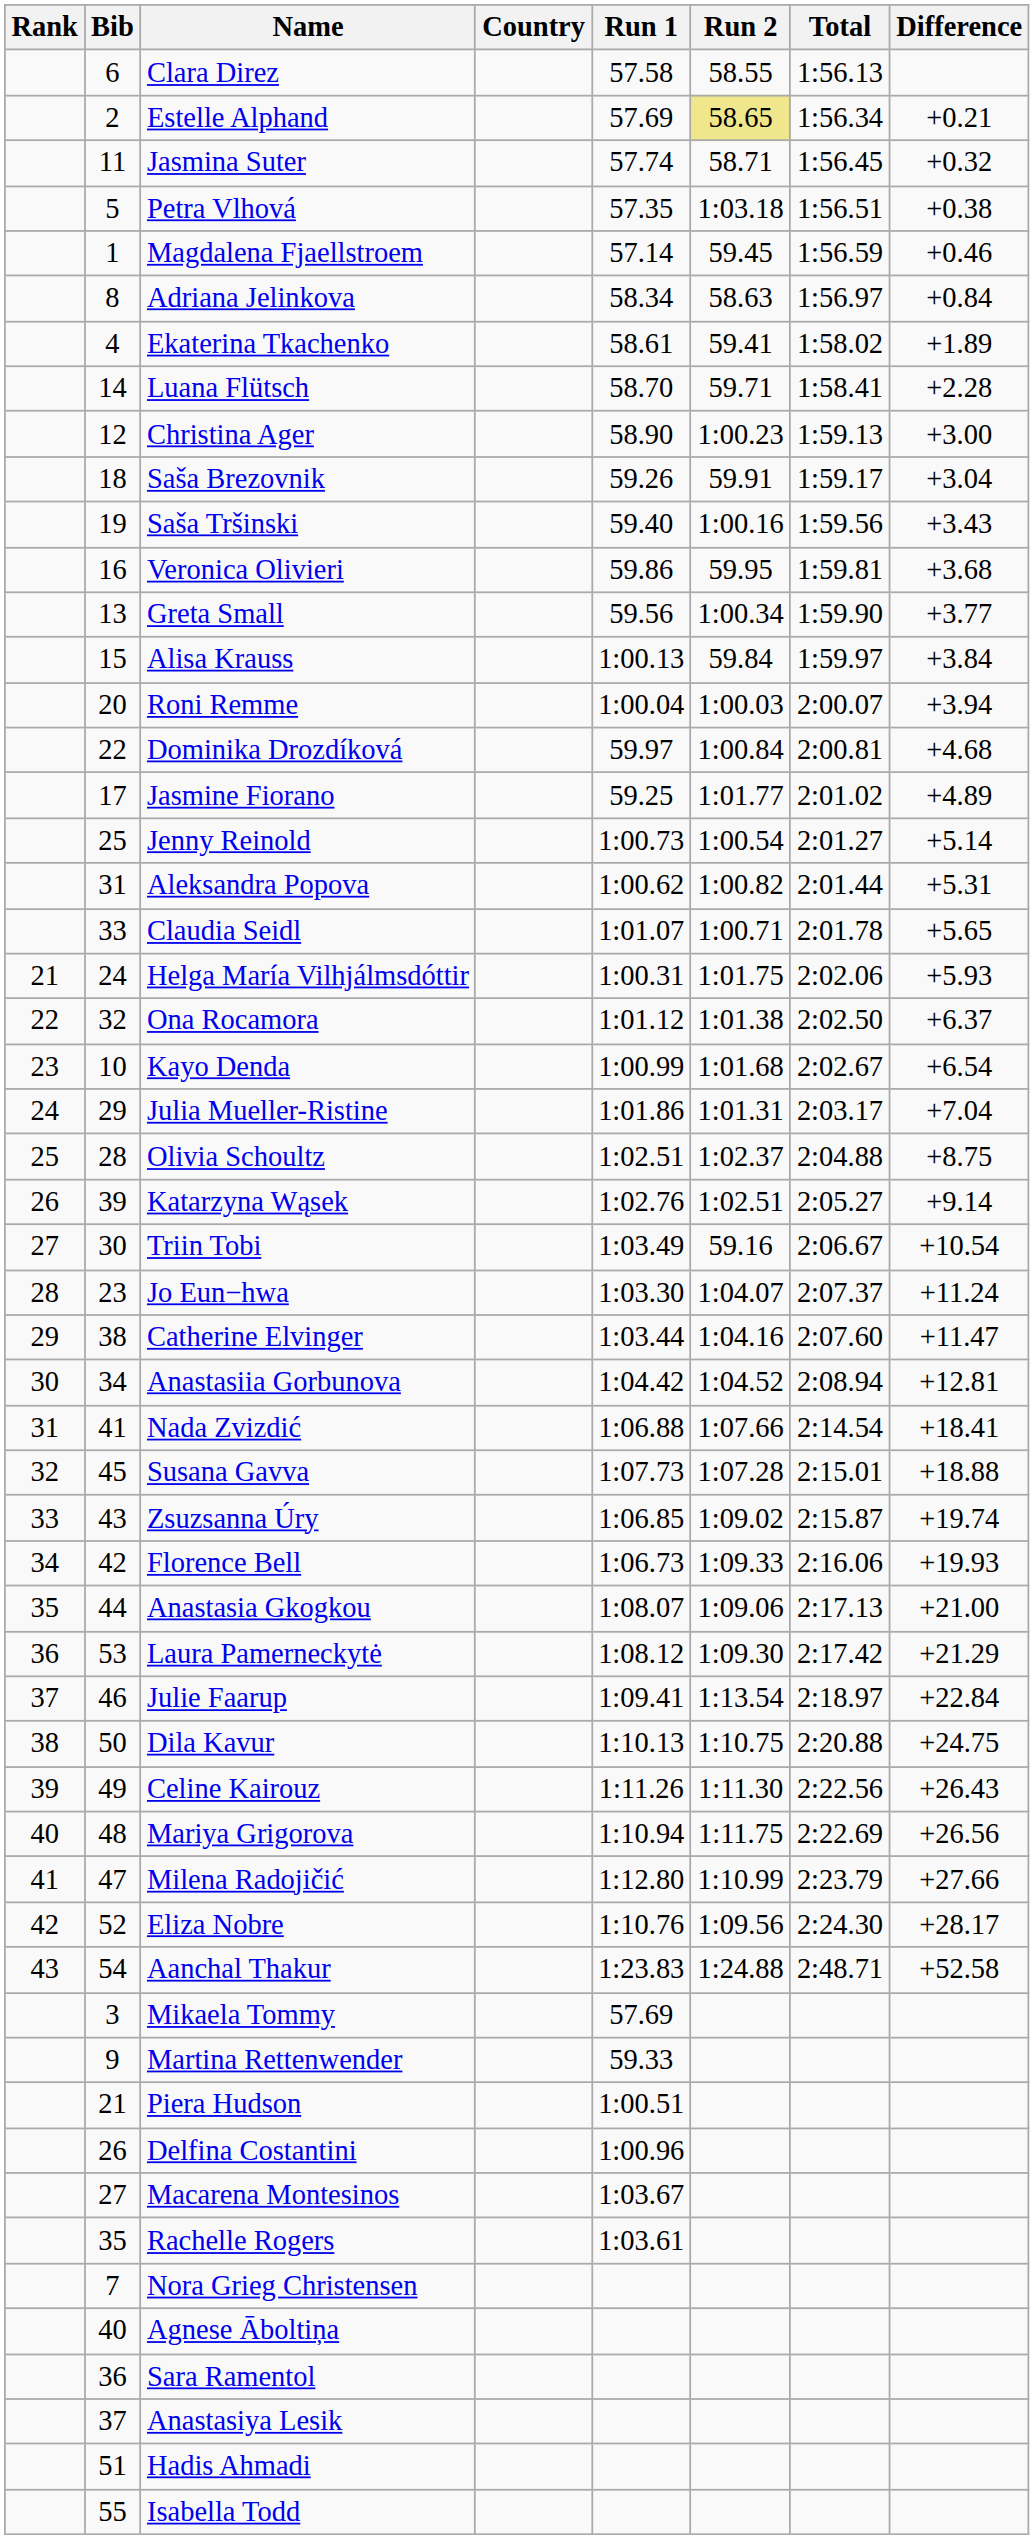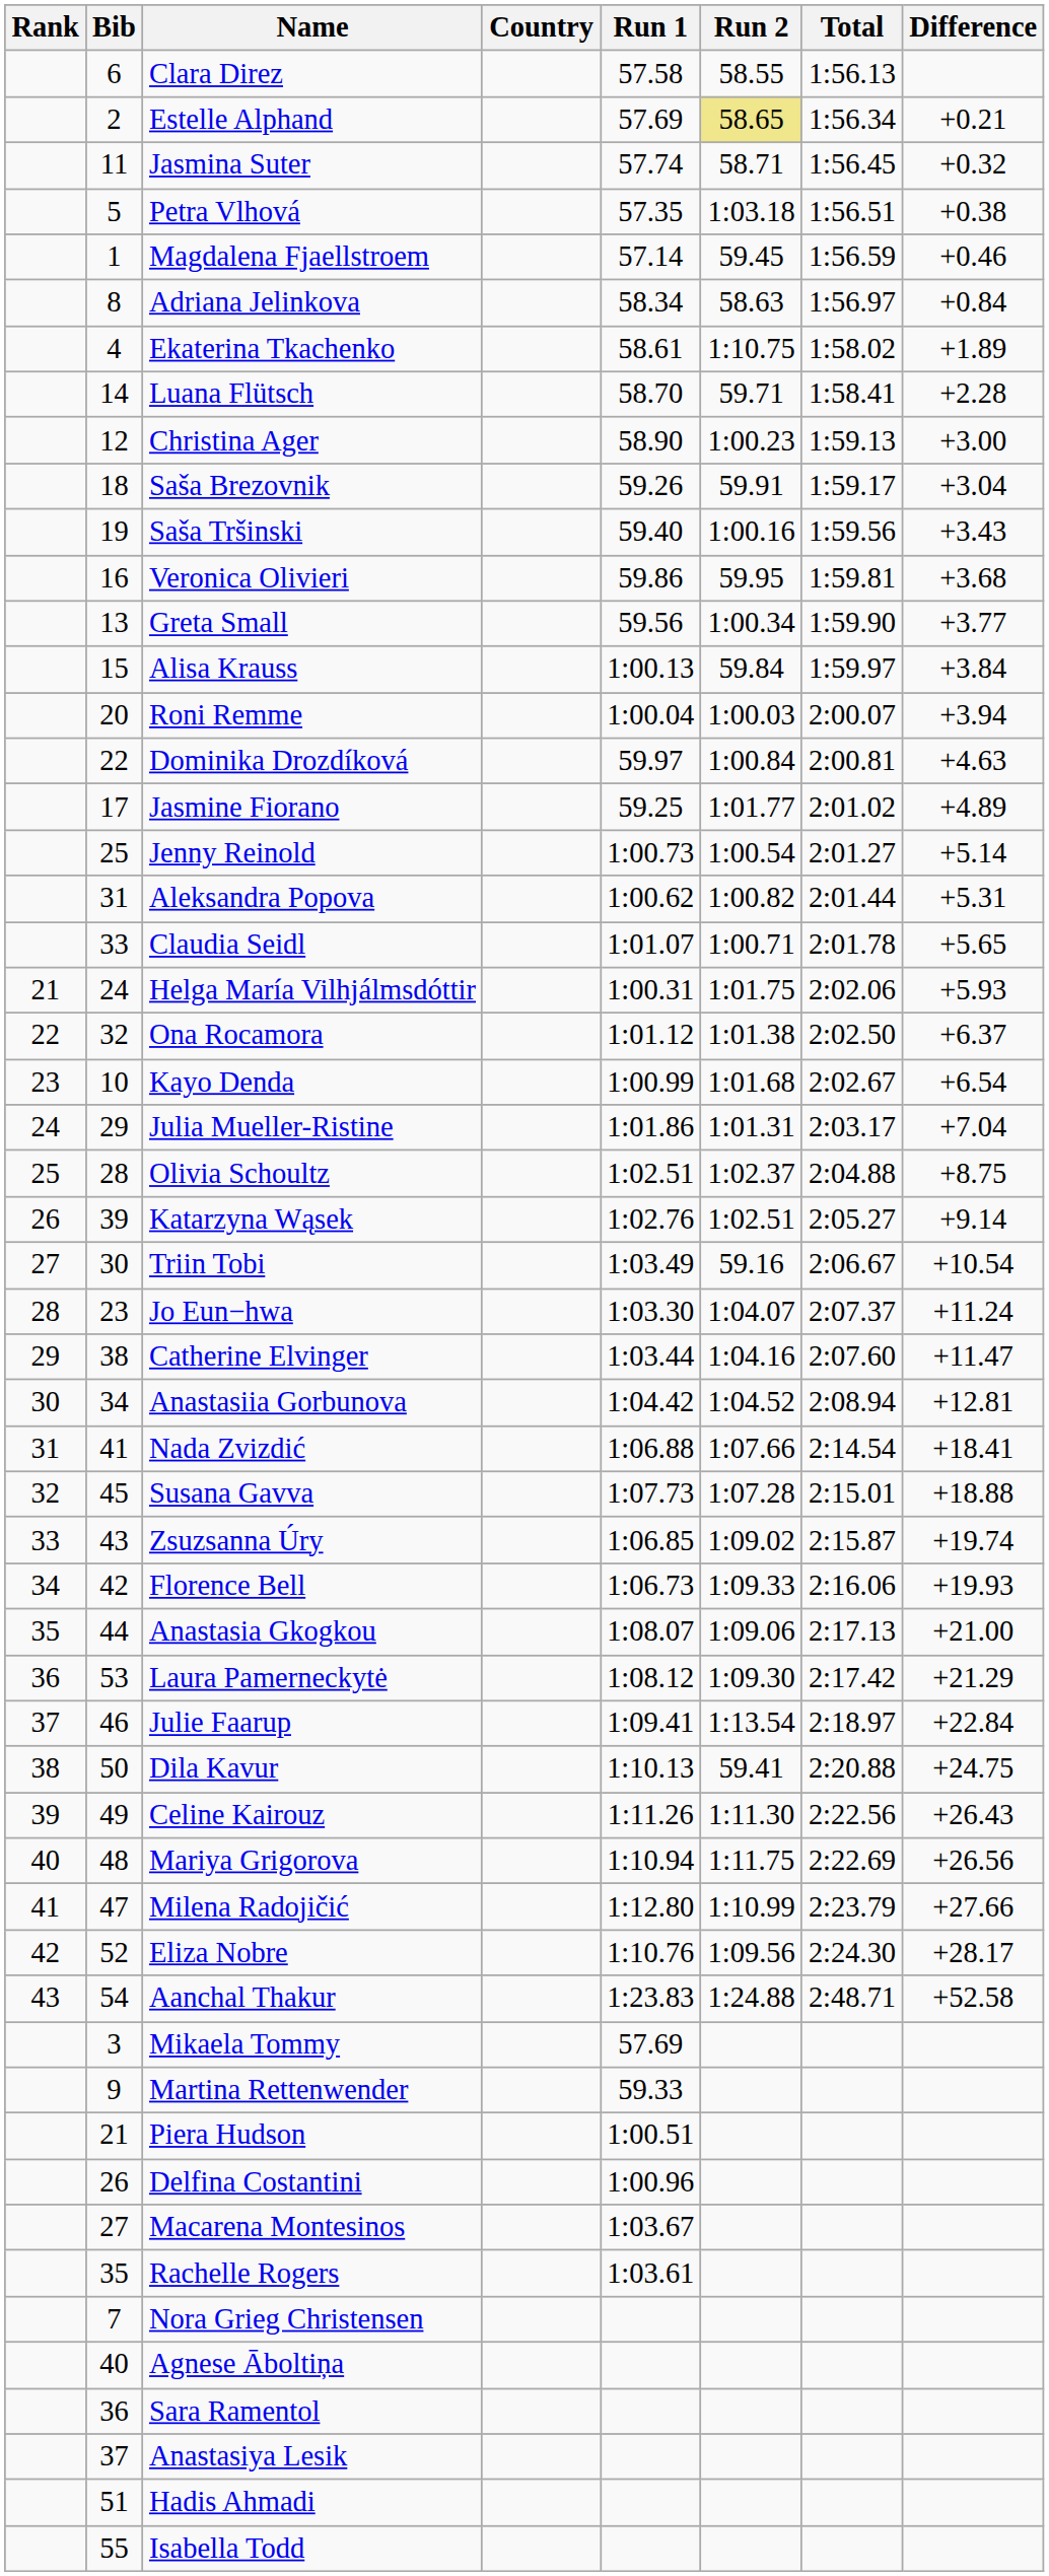Ekaterina Tkachenko | Run 2: 59.41 -> 1:10.75
Dominika Drozdíková | Difference: +4.68 -> +4.63
Dila Kavur | Run 2: 1:10.75 -> 59.41
